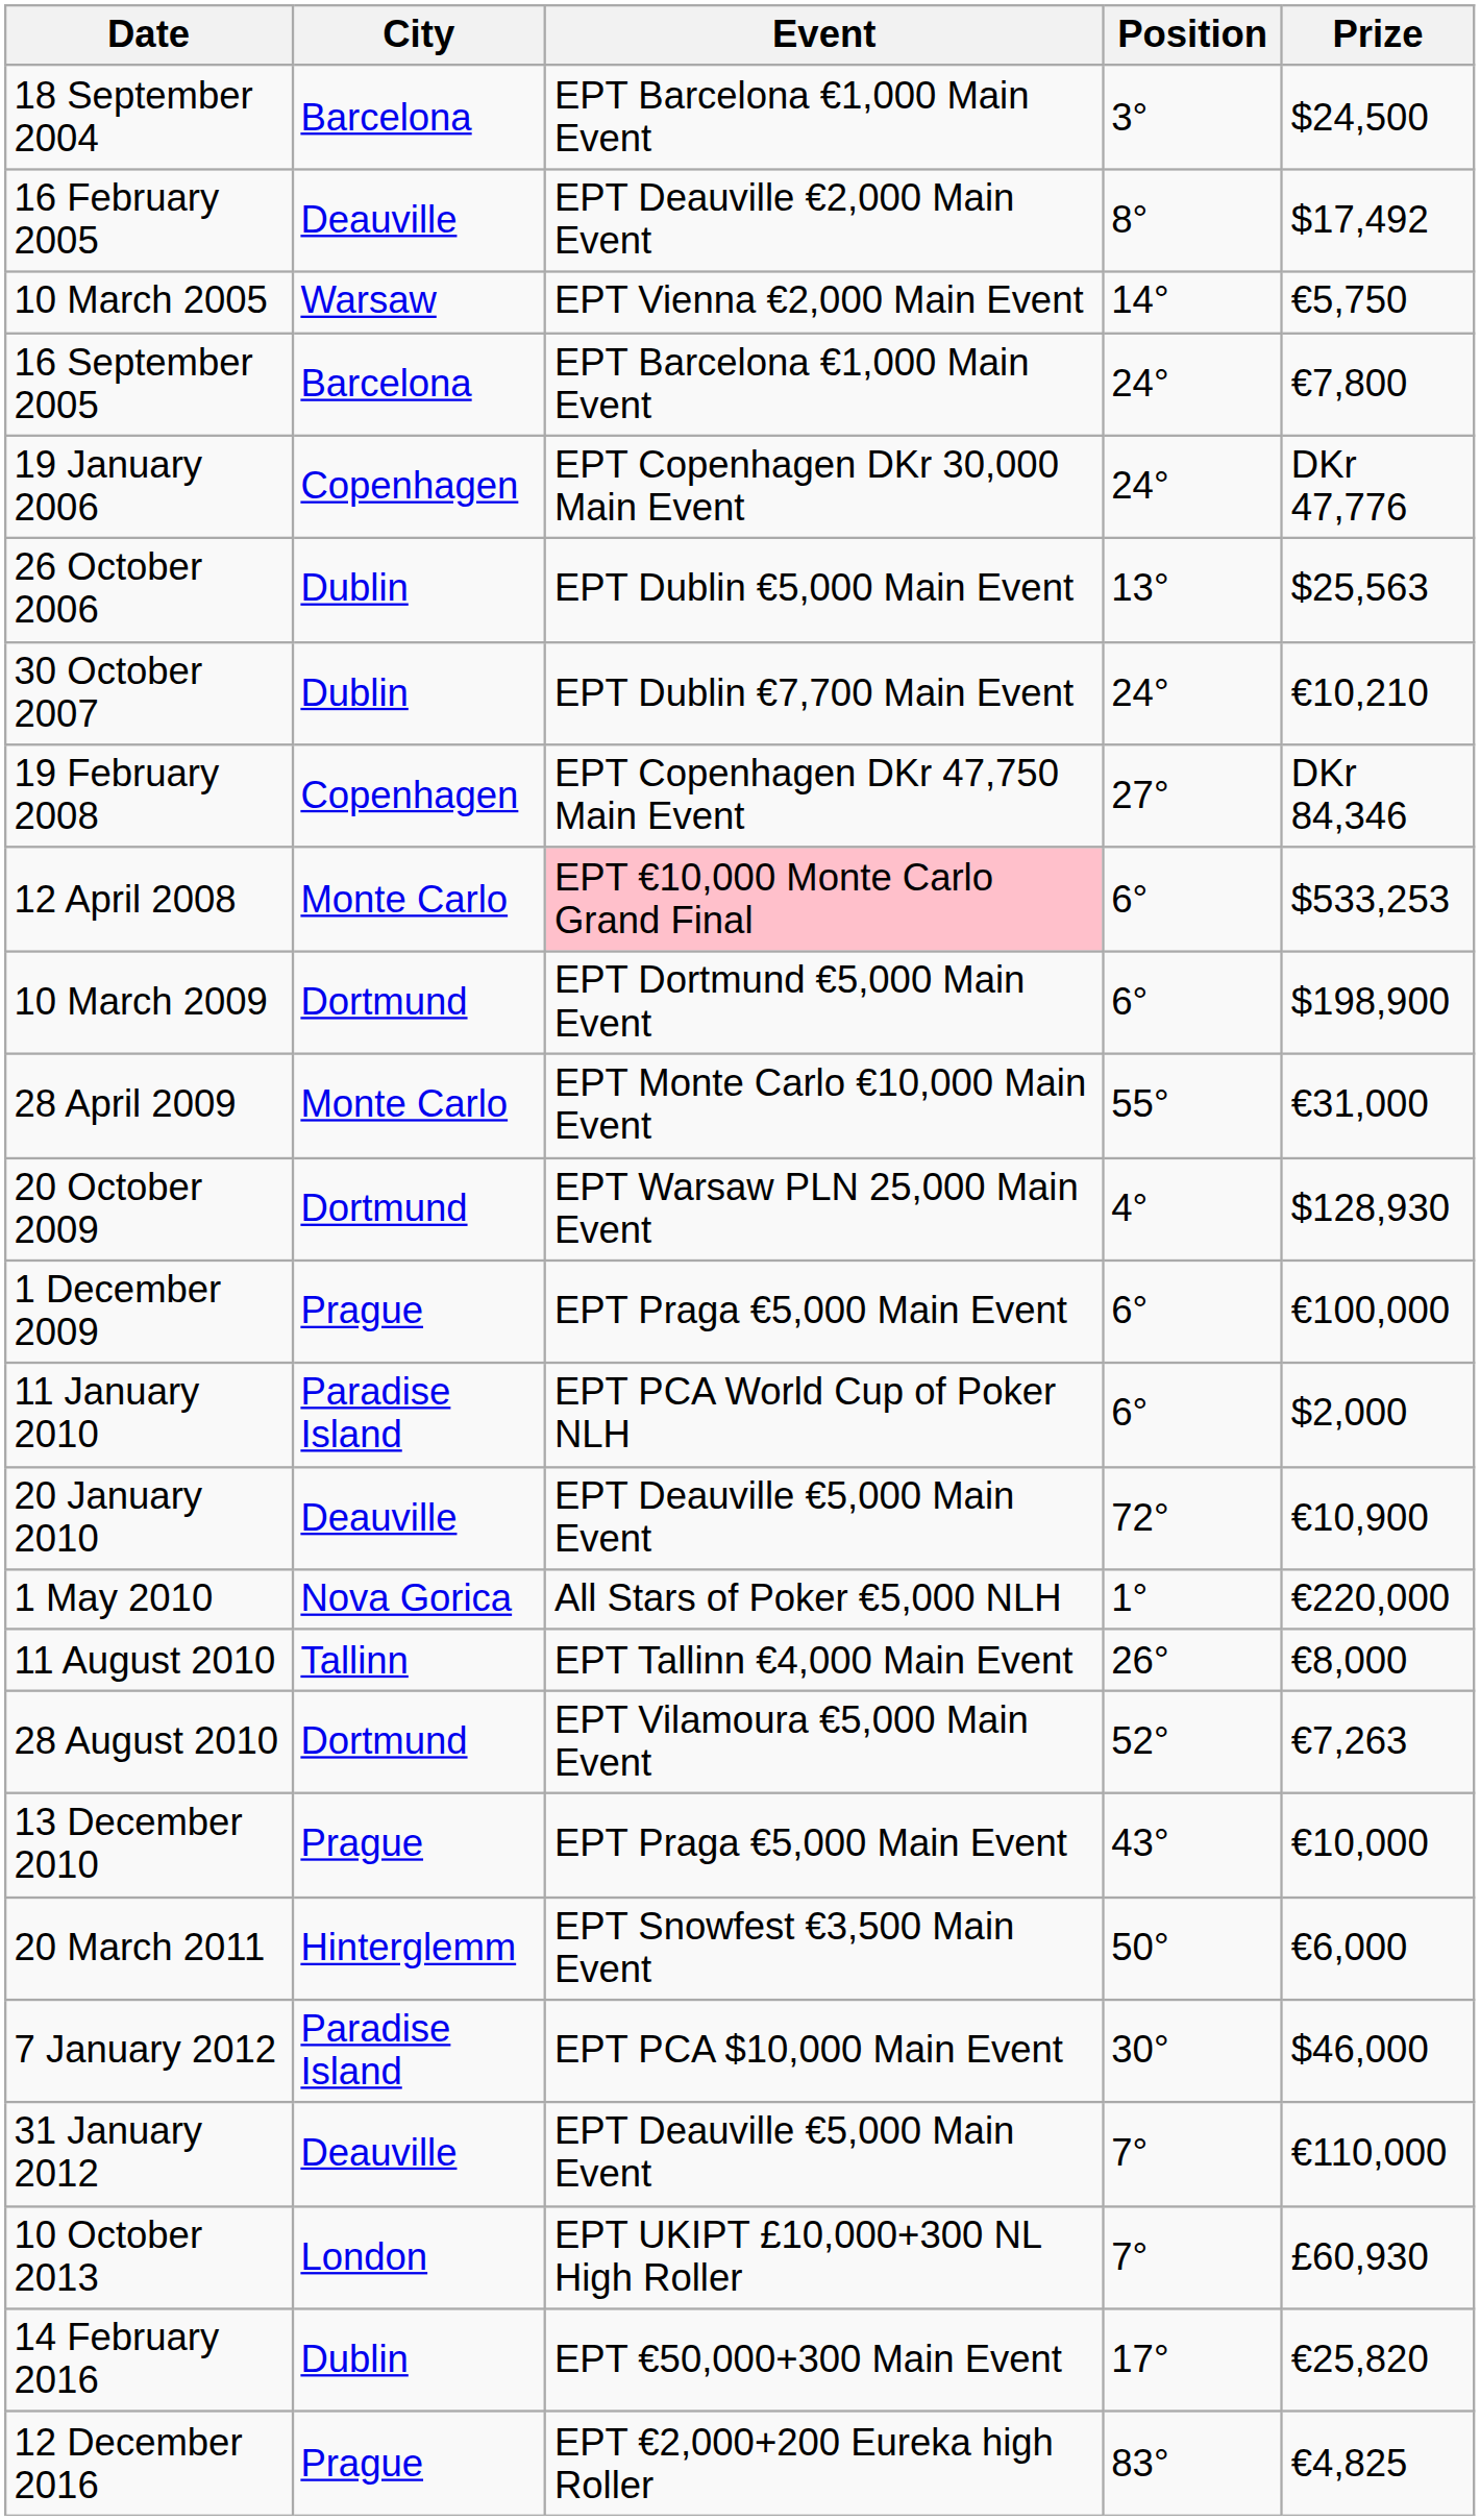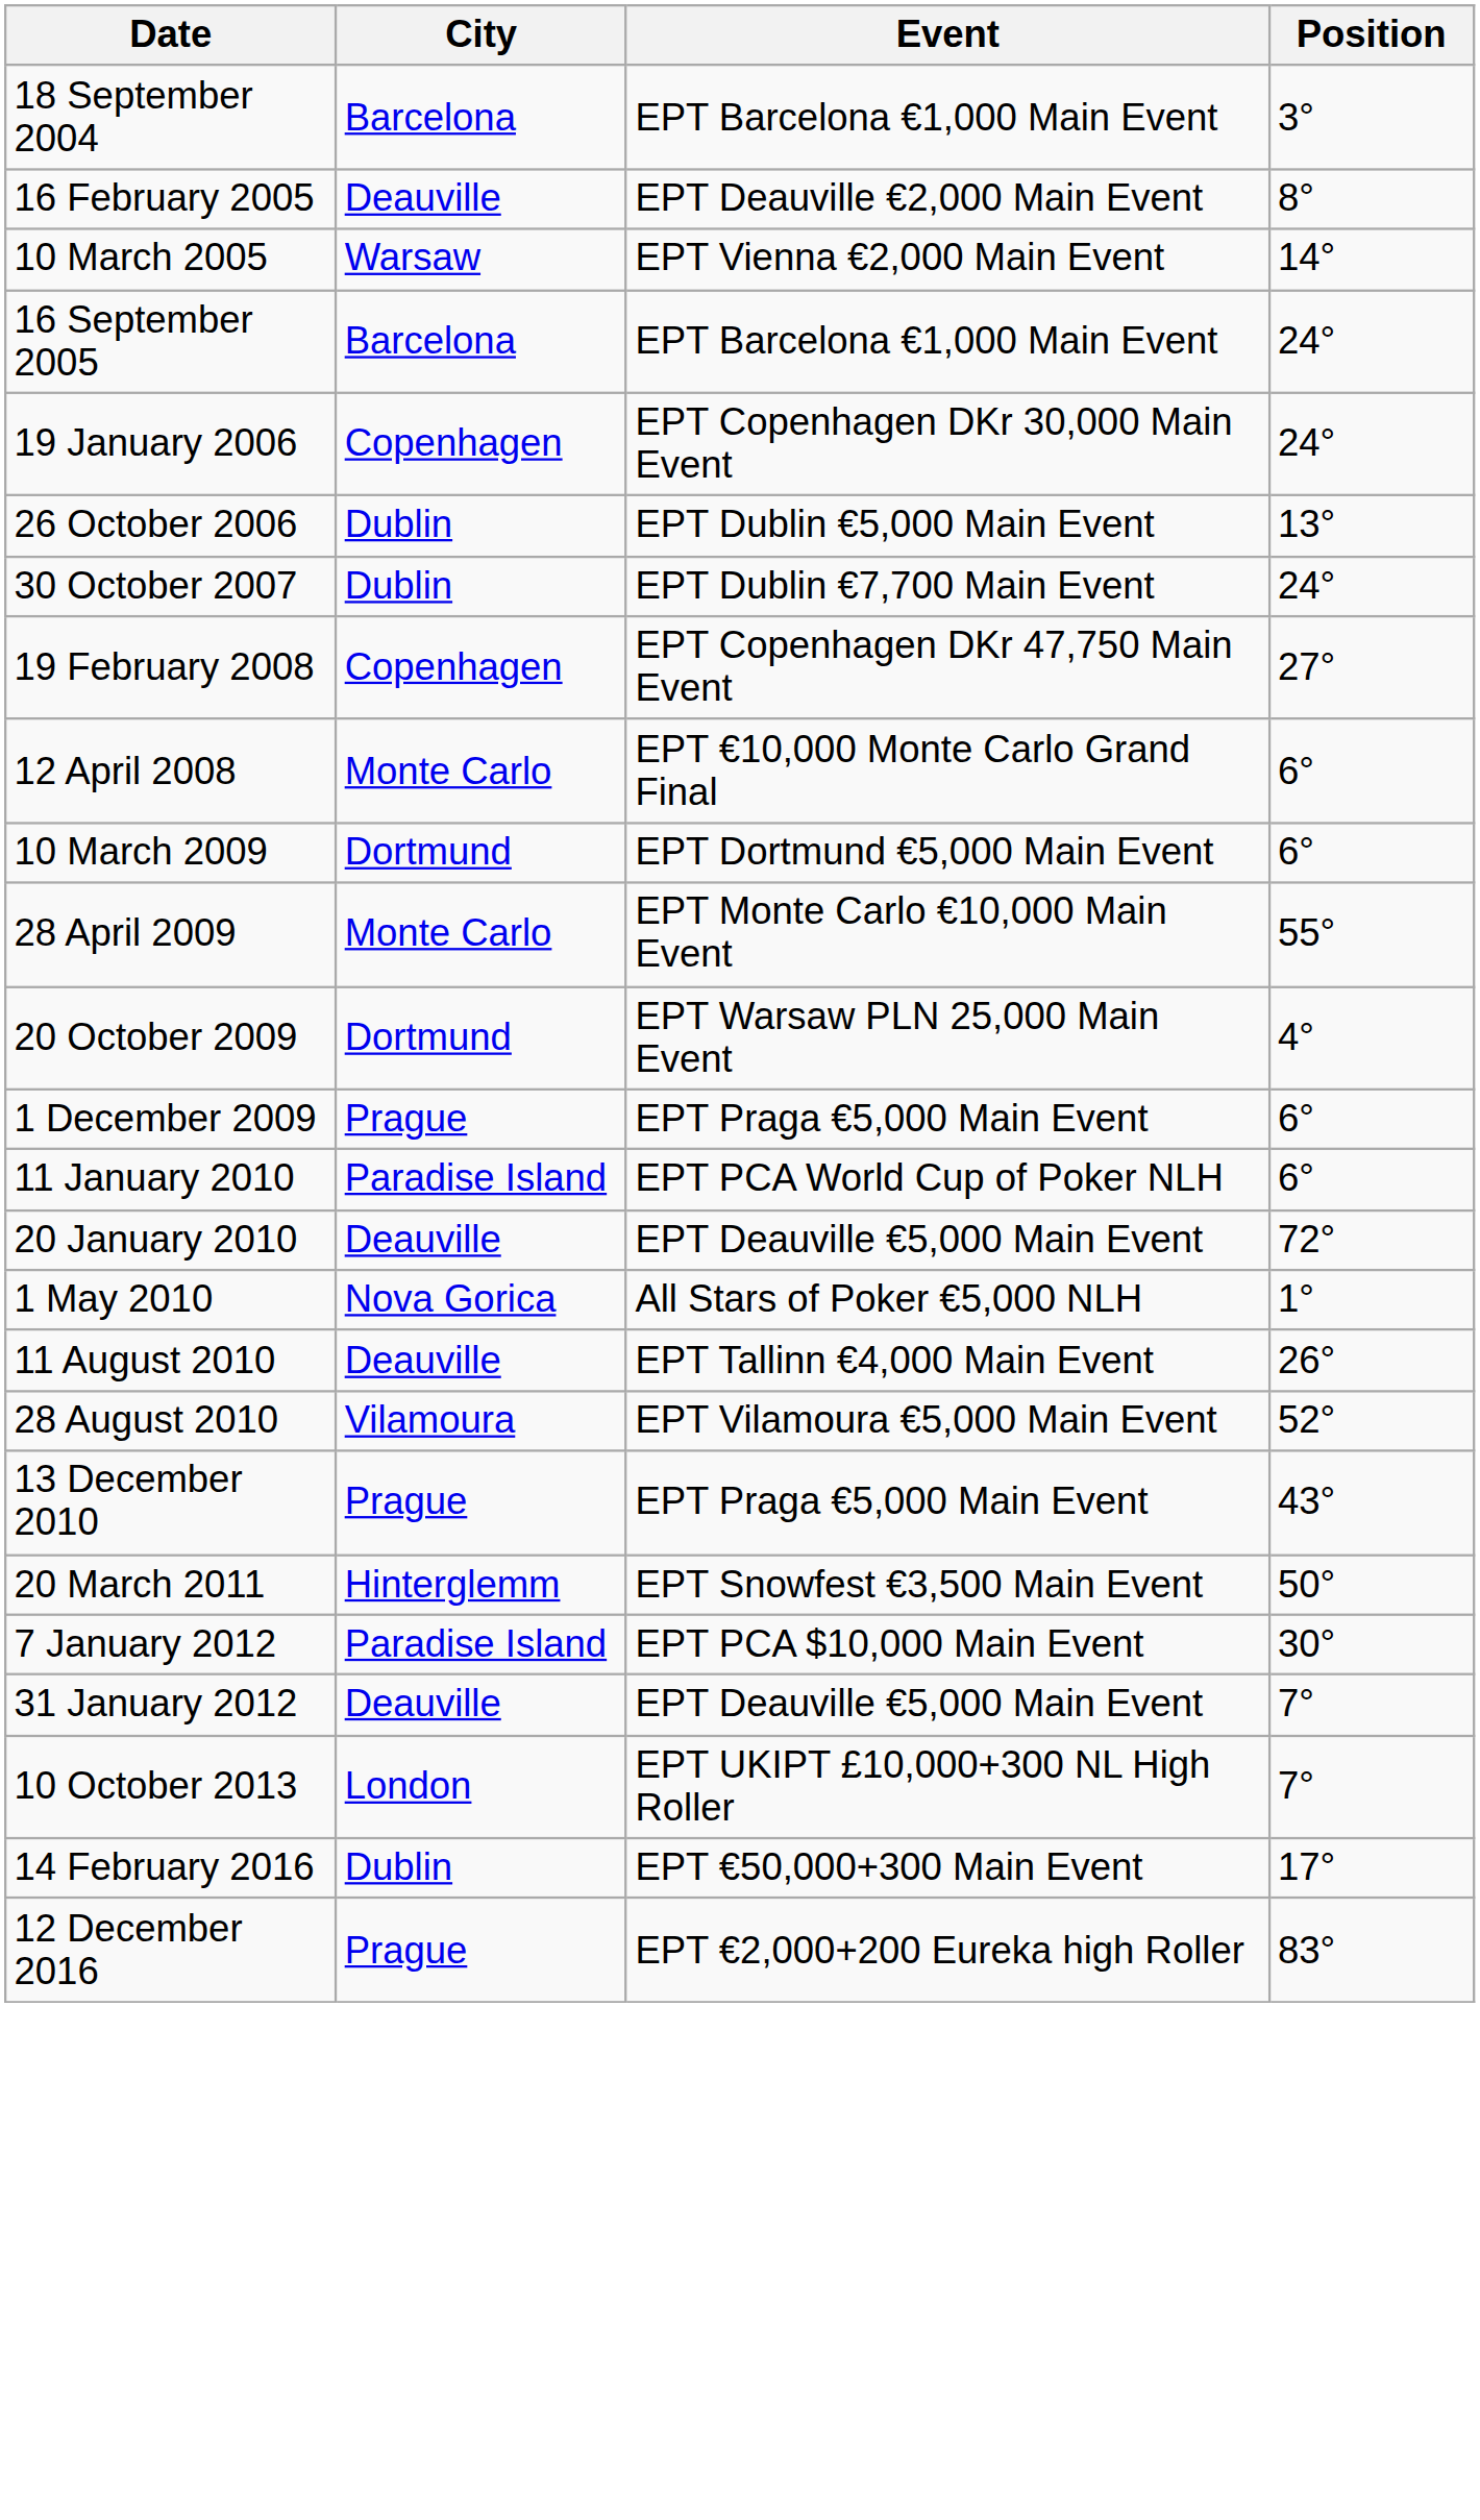- column: Prize | $24,500 | $17,492 | €5,750 | €7,800 | DKr 47,776 | $25,563 | €10,210 | DKr 84,346 | $533,253 | $198,900 | €31,000 | $128,930 | €100,000 | $2,000 | €10,900 | €220,000 | €8,000 | €7,263 | €10,000 | €6,000 | $46,000 | €110,000 | £60,930 | €25,820 | €4,825
12 April 2008 | Event: pink background -> no background
11 August 2010 | City: Tallinn -> Deauville
28 August 2010 | City: Dortmund -> Vilamoura
